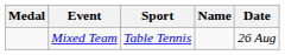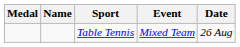columns swapped: Name <-> Event
